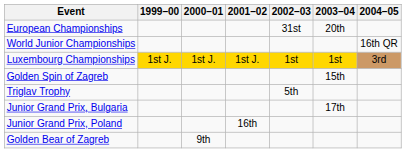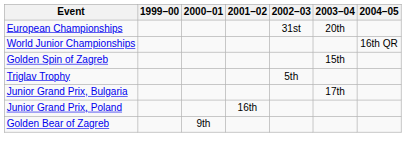- row: Luxembourg Championships | 1st J. | 1st J. | 1st J. | 1st | 1st | 3rd
